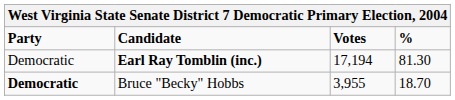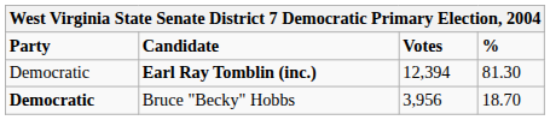Earl Ray Tomblin (inc.) | Votes: 17,194 -> 12,394
Bruce "Becky" Hobbs | Votes: 3,955 -> 3,956
